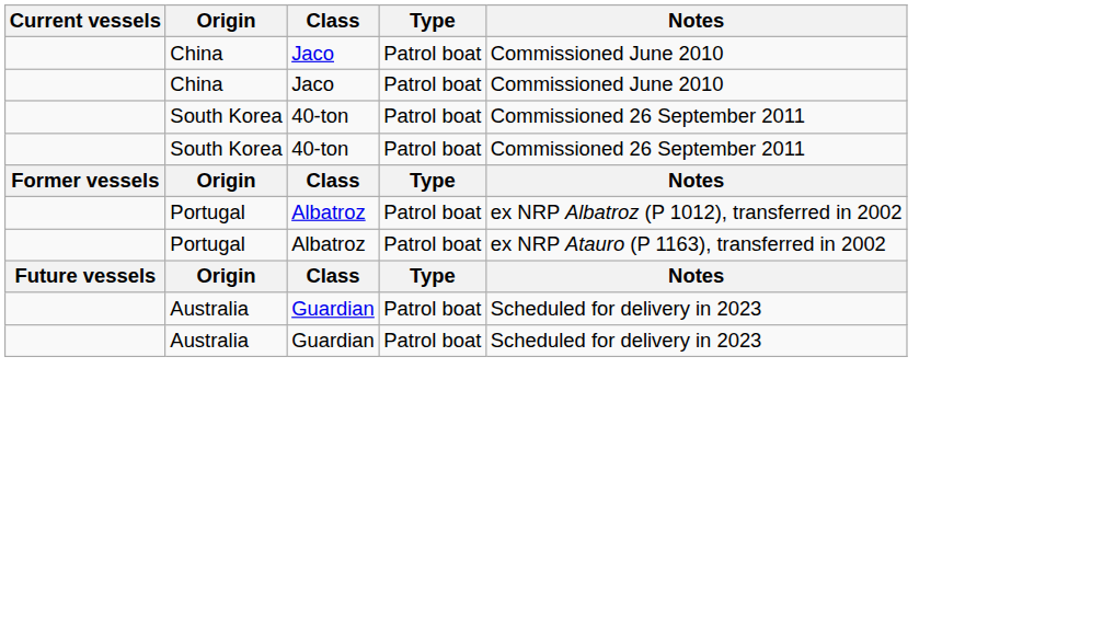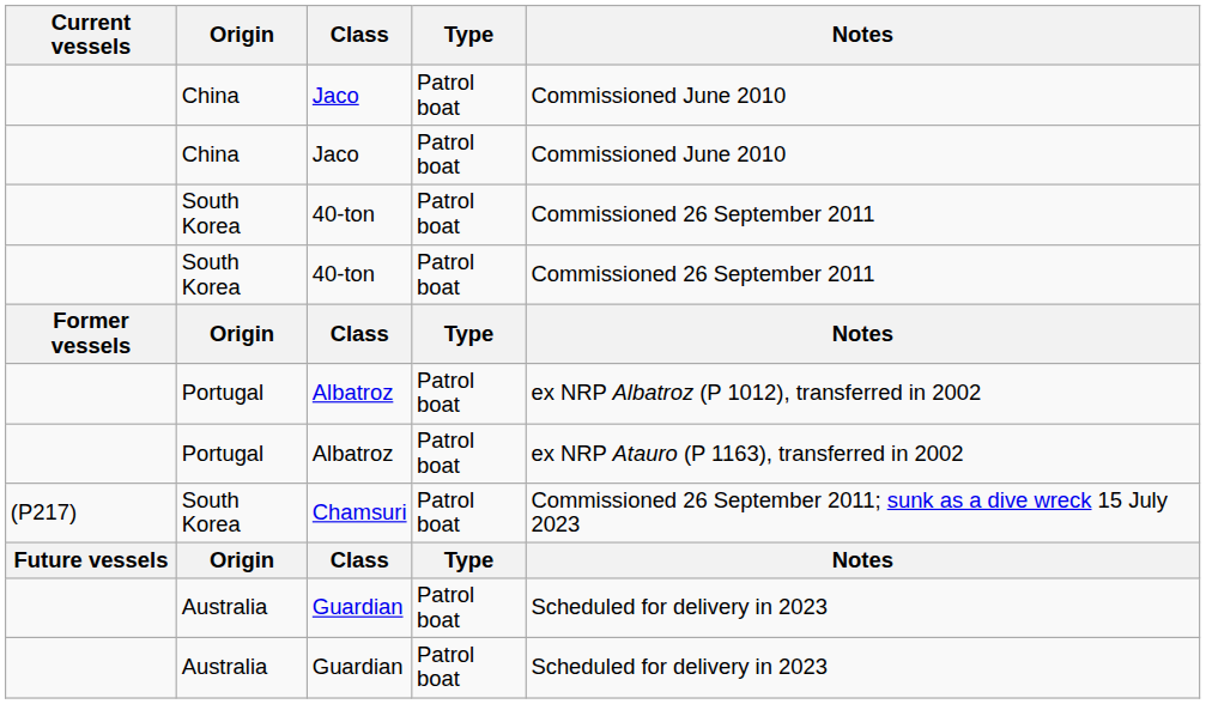+ row: (P217) | South Korea | Chamsuri | Patrol boat | Commissioned 26 September 2011; sunk as a dive wreck 15 July 2023
